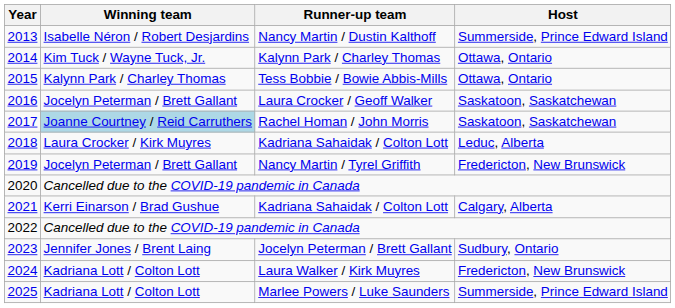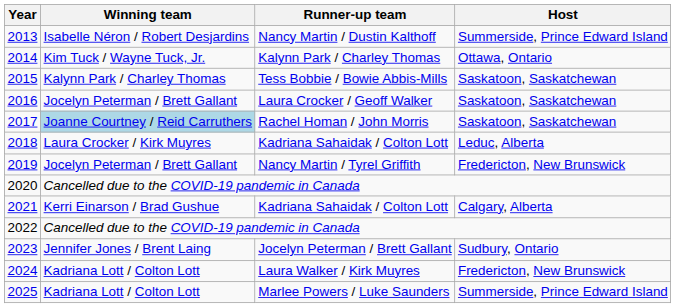2015 | Host: Ottawa, Ontario -> Saskatoon, Saskatchewan
